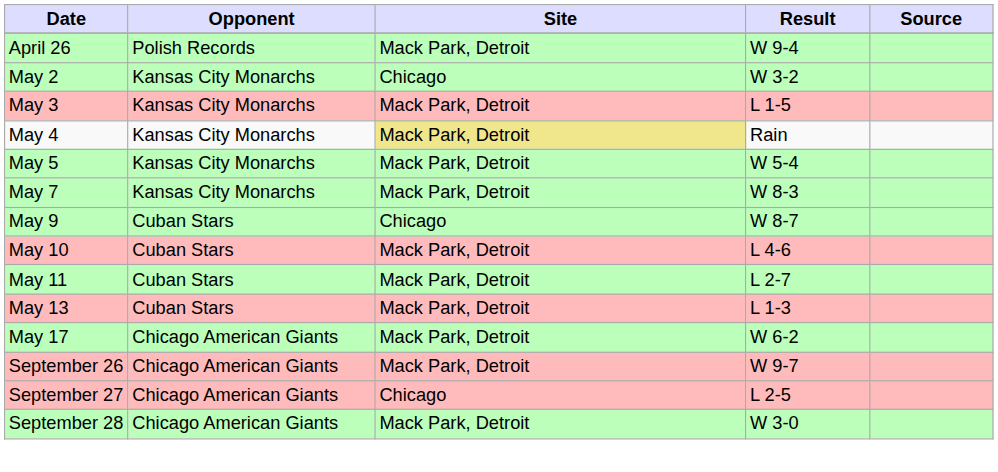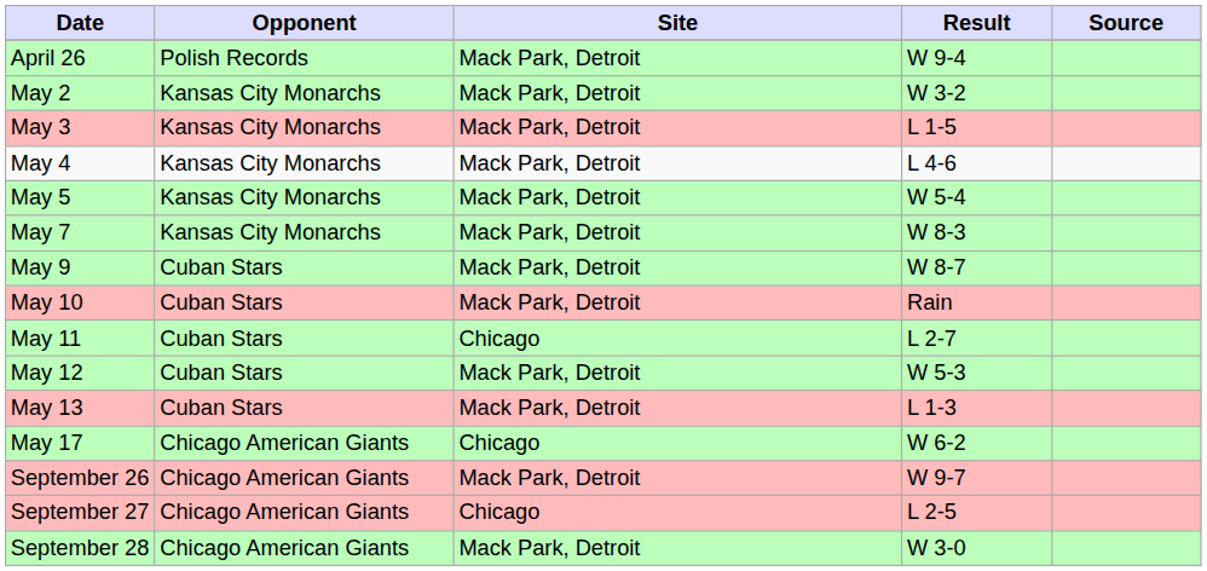May 2 | Site: Chicago -> Mack Park, Detroit
May 4 | Site: khaki background -> no background
May 4 | Result: Rain -> L 4-6
May 9 | Site: Chicago -> Mack Park, Detroit
May 10 | Result: L 4-6 -> Rain
May 11 | Site: Mack Park, Detroit -> Chicago
+ row: May 12 | Cuban Stars | Mack Park, Detroit | W 5-3
May 17 | Site: Mack Park, Detroit -> Chicago
